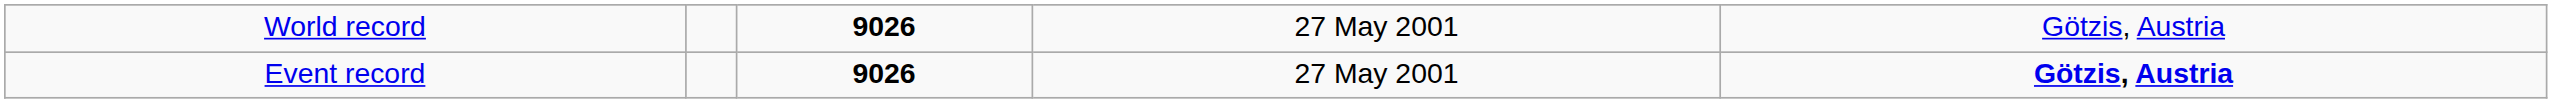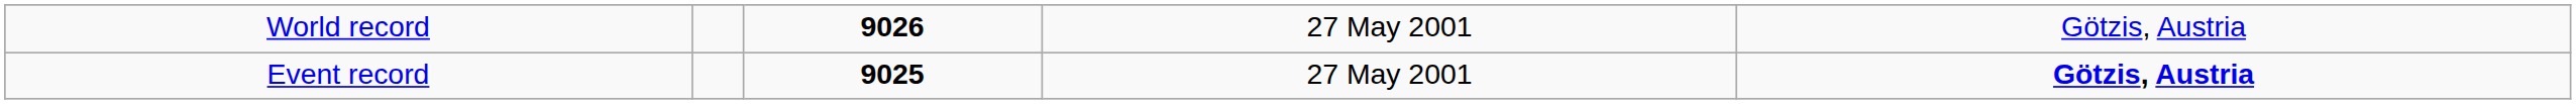Event record | column 3: 9026 -> 9025
